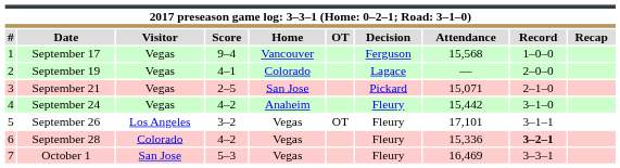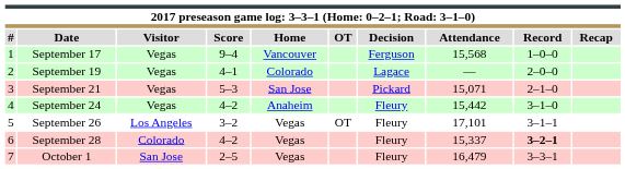September 21 | Score: 2–5 -> 5–3
September 28 | Attendance: 15,336 -> 15,337
October 1 | Score: 5–3 -> 2–5
October 1 | Attendance: 16,469 -> 16,479
